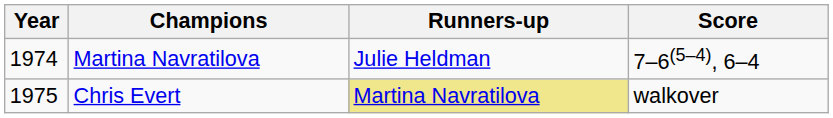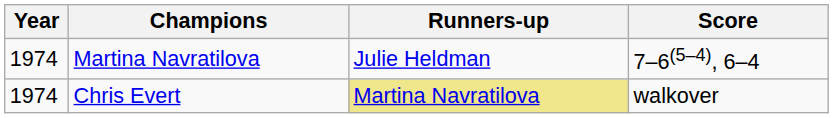Chris Evert | Year: 1975 -> 1974
